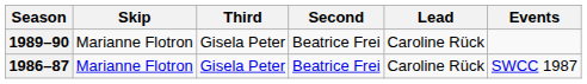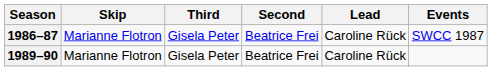rows swapped: 1986–87 <-> 1989–90
